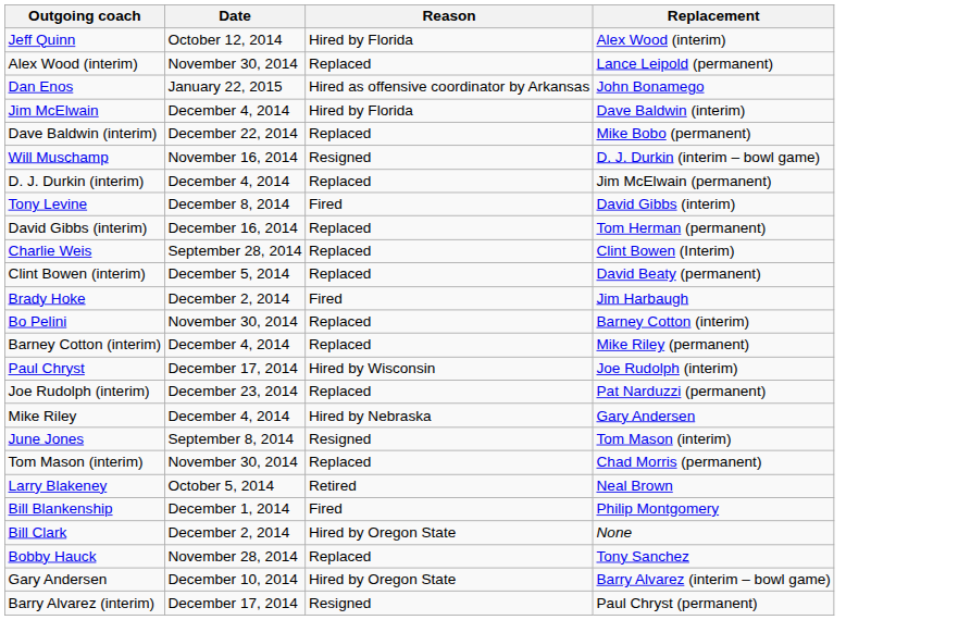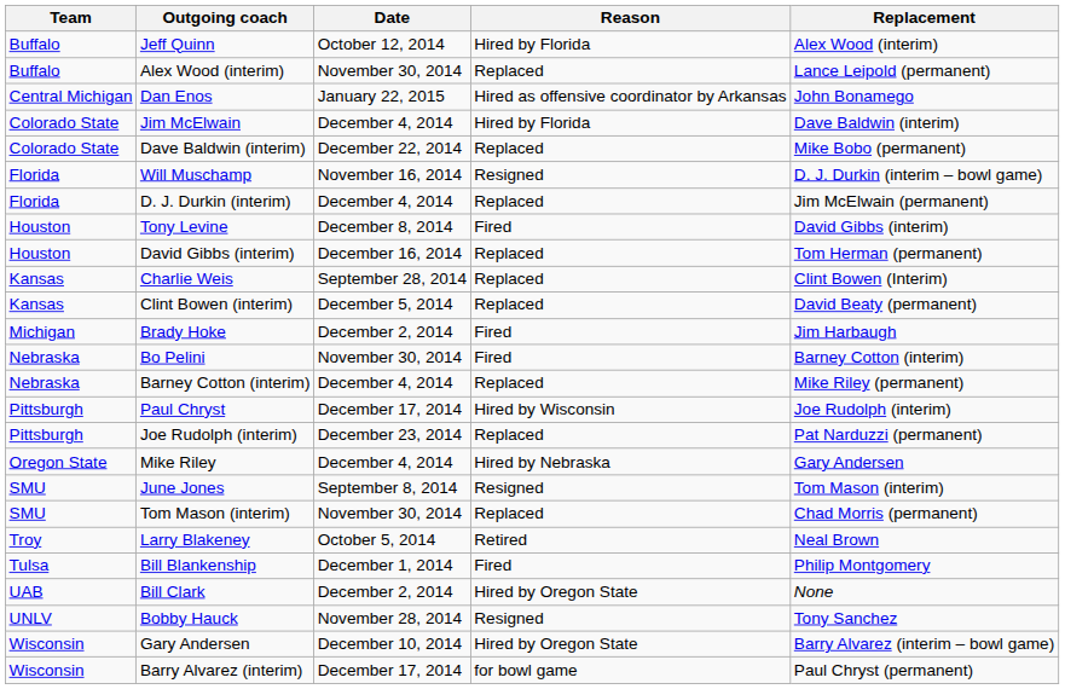+ column: Team | Buffalo | Buffalo | Central Michigan | Colorado State | Colorado State | Florida | Florida | Houston | Houston | Kansas | Kansas | Michigan | Nebraska | Nebraska | Pittsburgh | Pittsburgh | Oregon State | SMU | SMU | Troy | Tulsa | UAB | UNLV | Wisconsin | Wisconsin
Bo Pelini | Reason: Replaced -> Fired
Bobby Hauck | Reason: Replaced -> Resigned
Barry Alvarez (interim) | Reason: Resigned -> for bowl game
